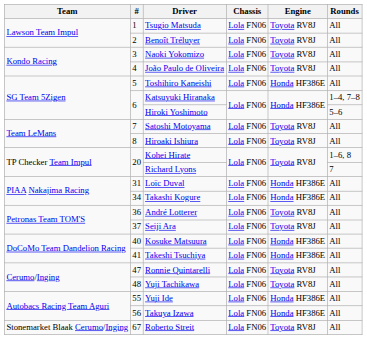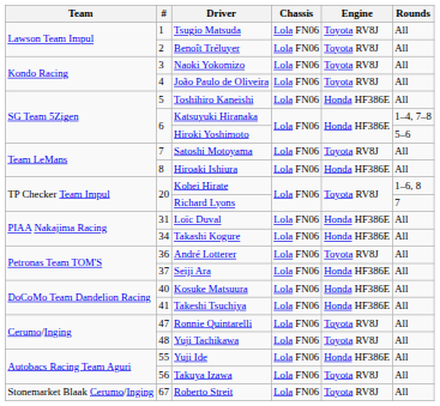Hiroaki Ishiura | Engine: Toyota RV8J -> Honda HF386E
Seiji Ara | Engine: Toyota RV8J -> Honda HF386E
Takuya Izawa | Engine: Honda HF386E -> Toyota RV8J
